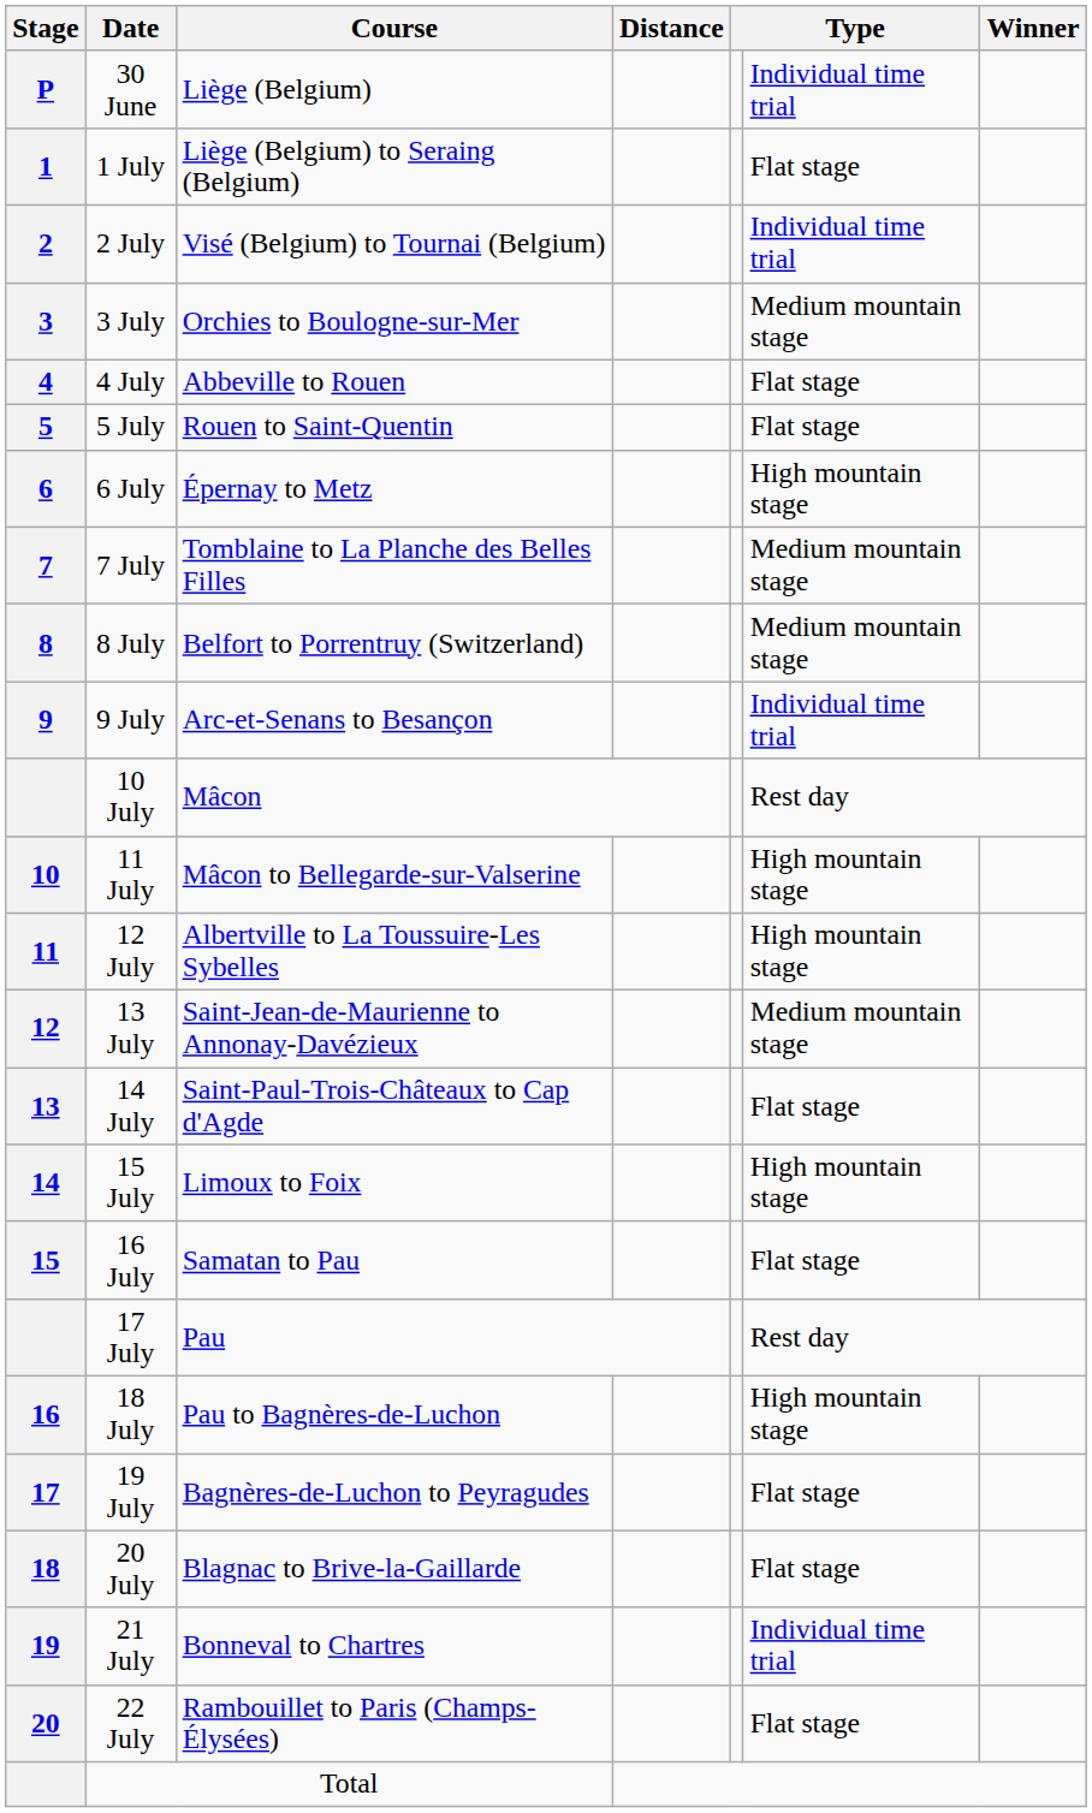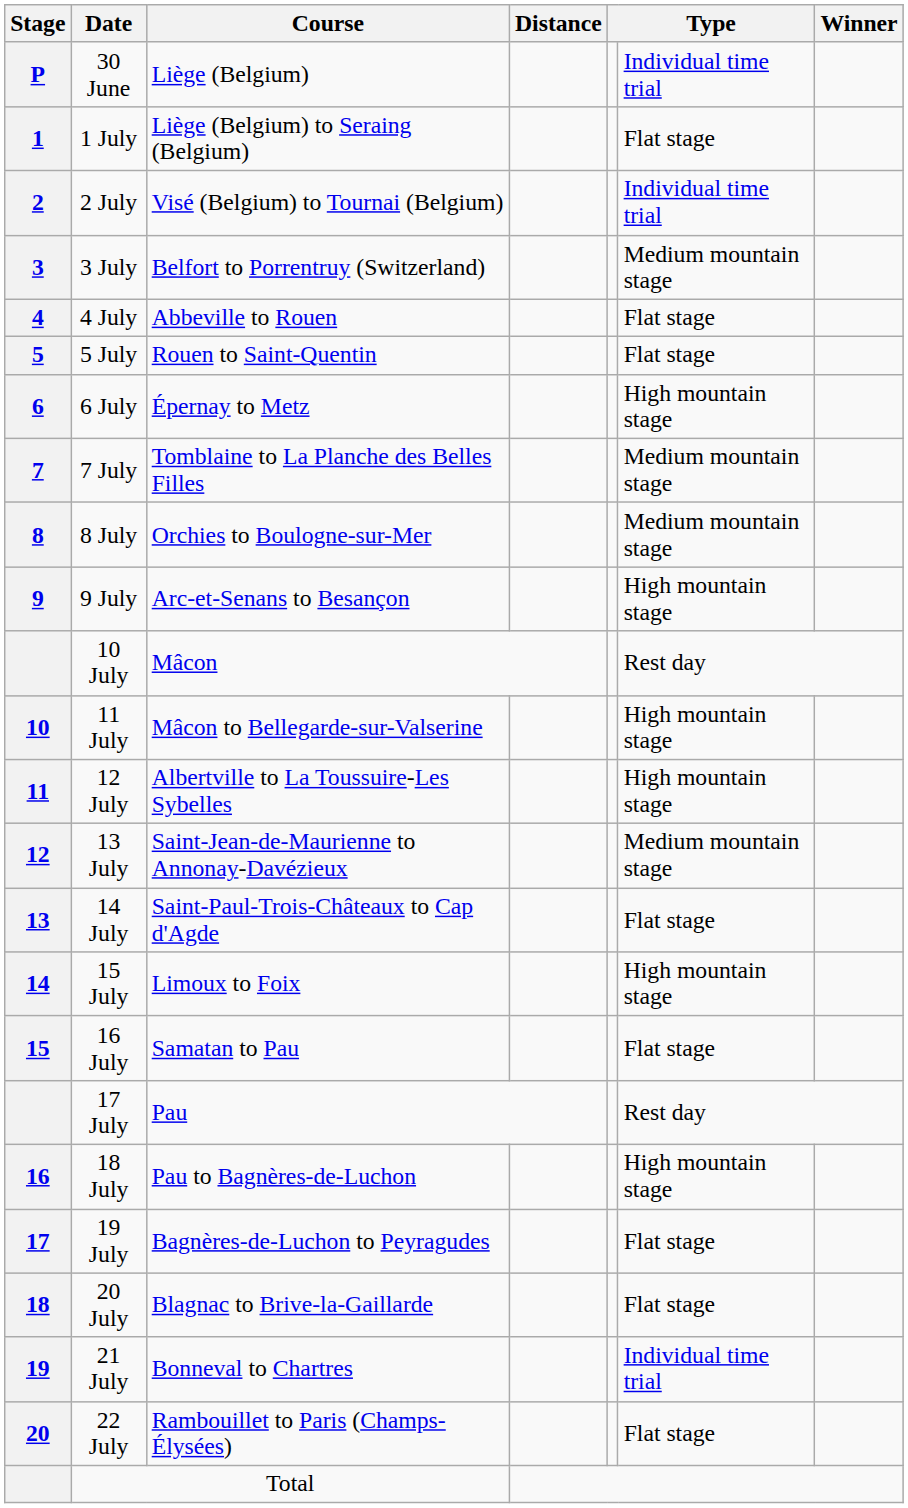3 July | Course: Orchies to Boulogne-sur-Mer -> Belfort to Porrentruy (Switzerland)
8 July | Course: Belfort to Porrentruy (Switzerland) -> Orchies to Boulogne-sur-Mer
9 July | column 6: Individual time trial -> High mountain stage
